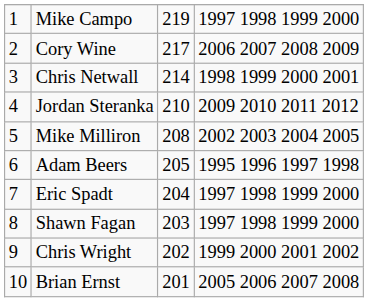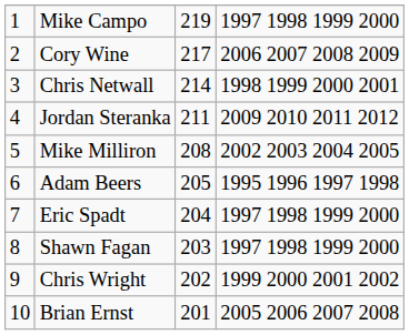Jordan Steranka | column 3: 210 -> 211
